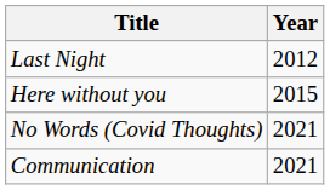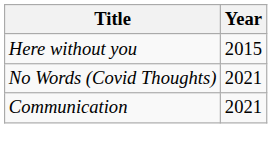- row: Last Night | 2012
